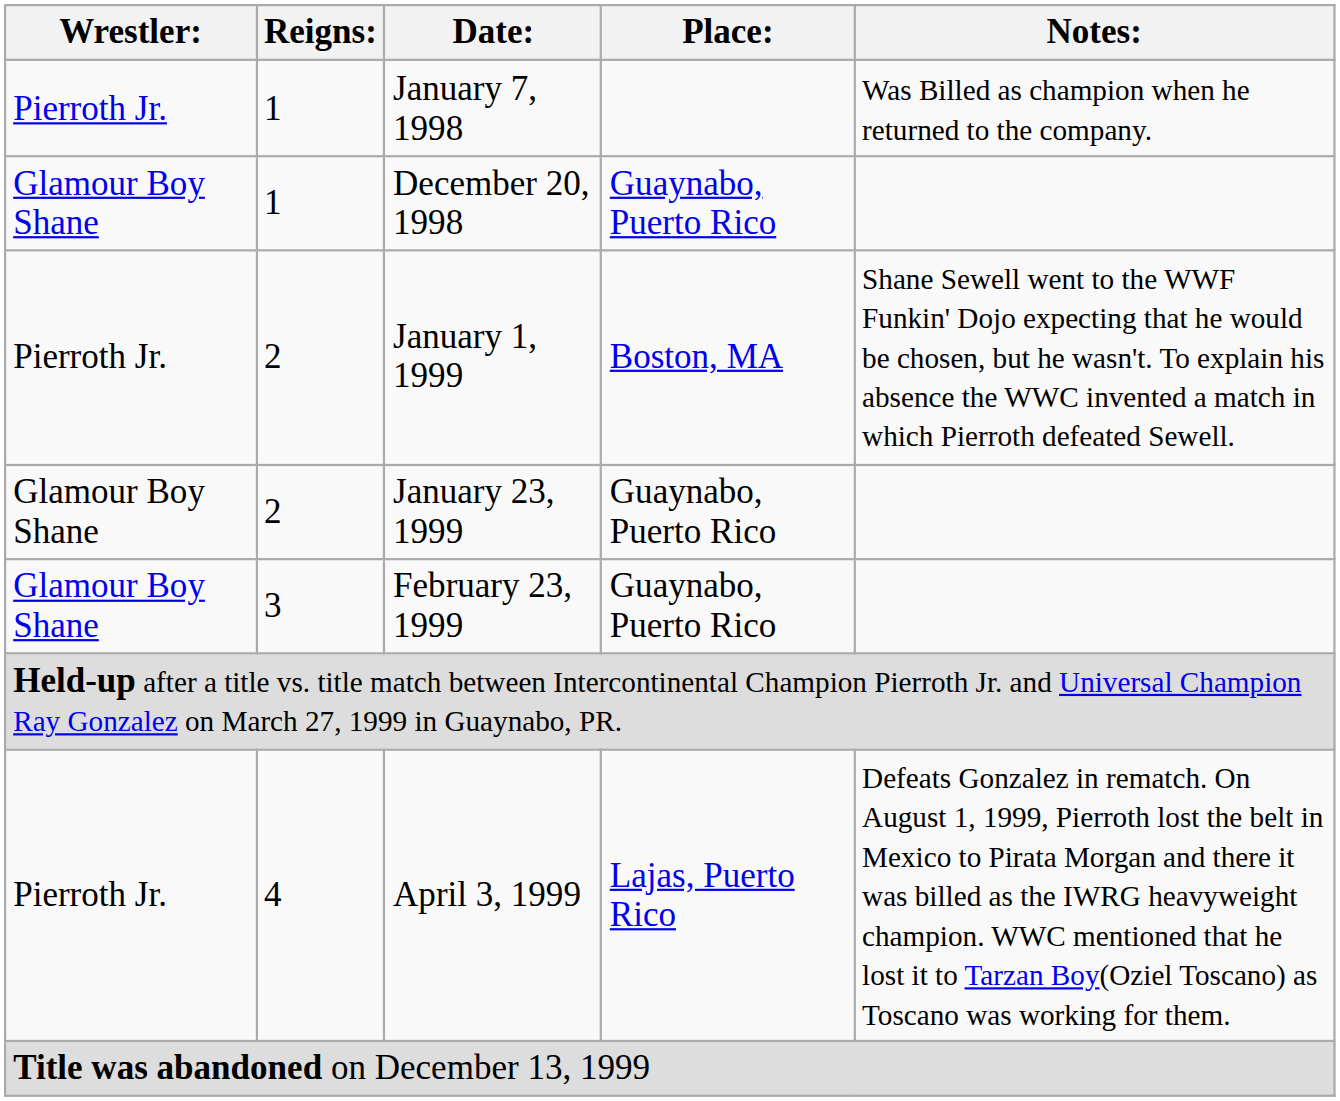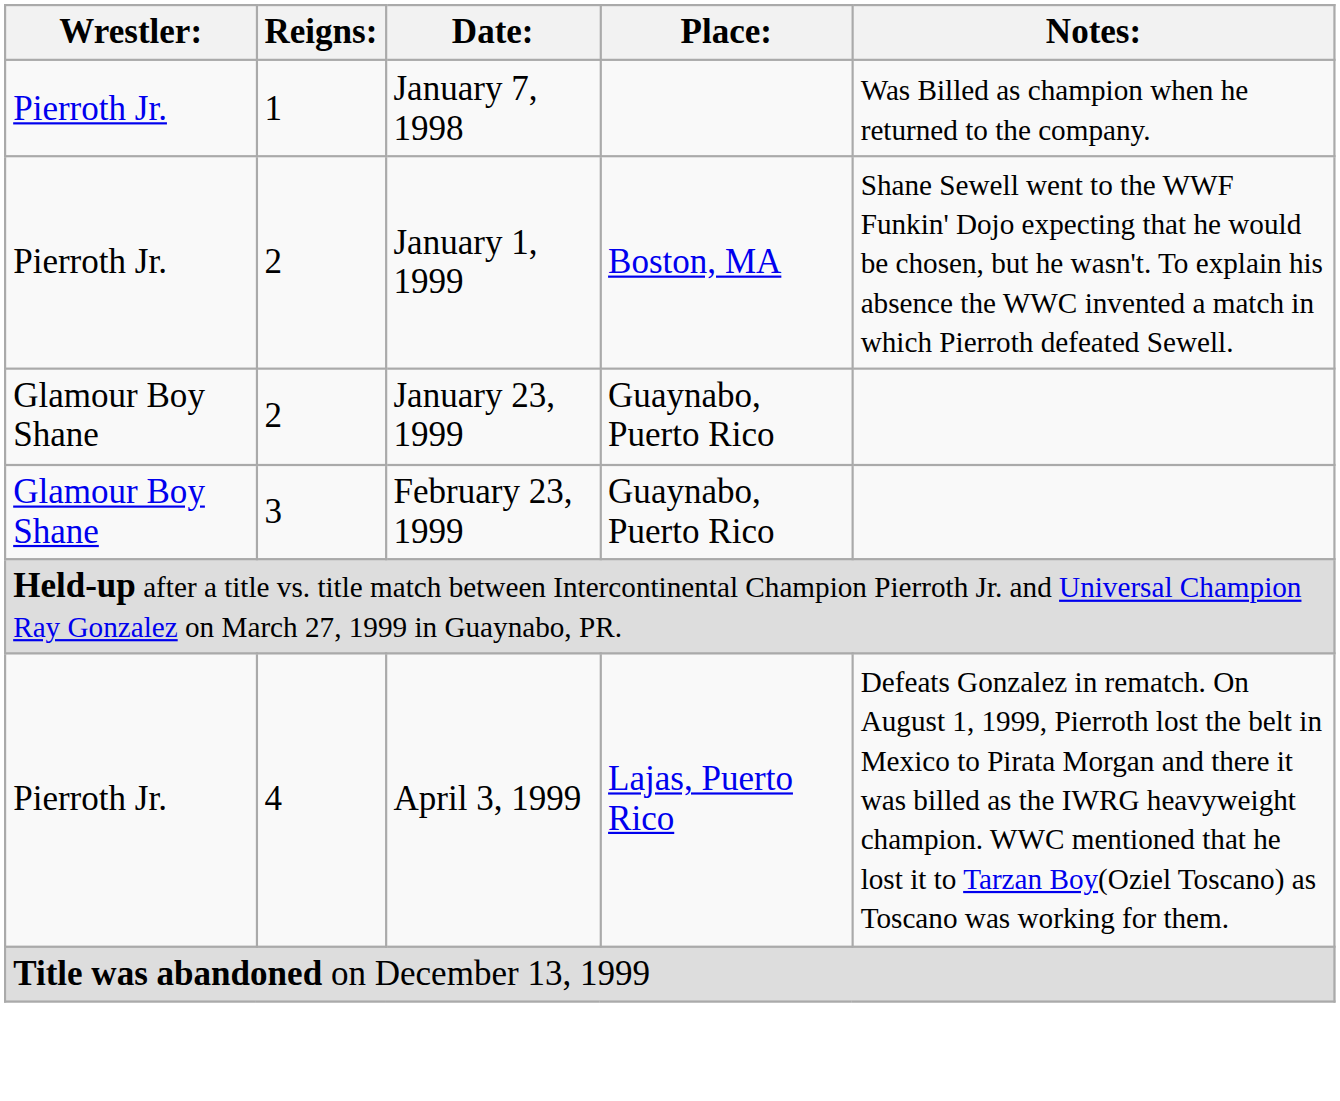- row: Glamour Boy Shane | 1 | December 20, 1998 | Guaynabo, Puerto Rico
